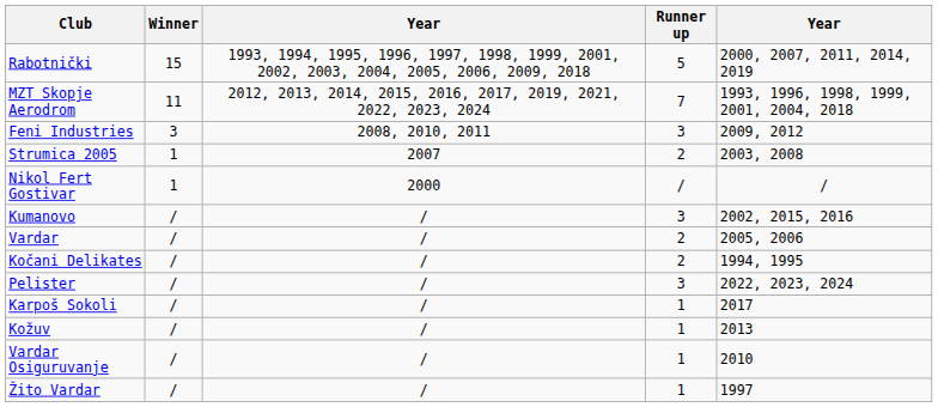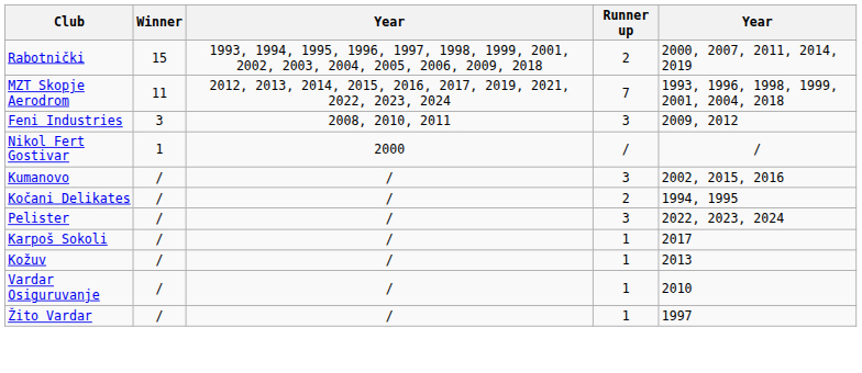Rabotnički | Runner up: 5 -> 2
- row: Strumica 2005 | 1 | 2007 | 2 | 2003, 2008
- row: Vardar | / | / | 2 | 2005, 2006
